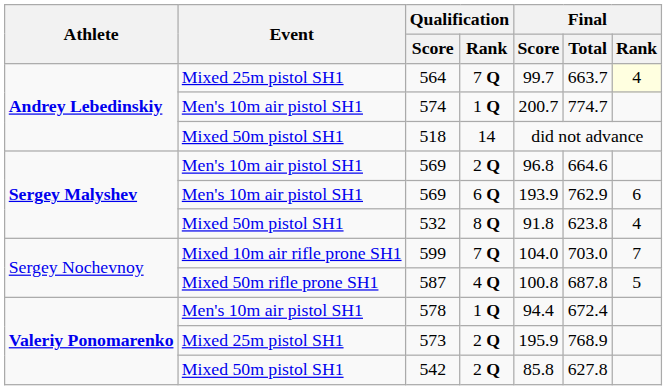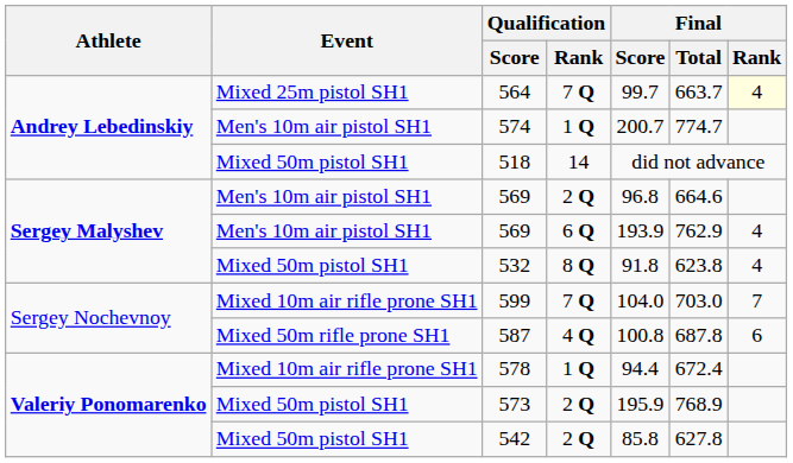569 / 6 Q | Final / Rank: 6 -> 4
587 | Final / Rank: 5 -> 6
578 | Event: Men's 10m air pistol SH1 -> Mixed 10m air rifle prone SH1
573 | Event: Mixed 25m pistol SH1 -> Mixed 50m pistol SH1
